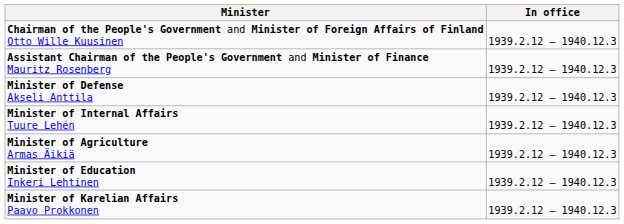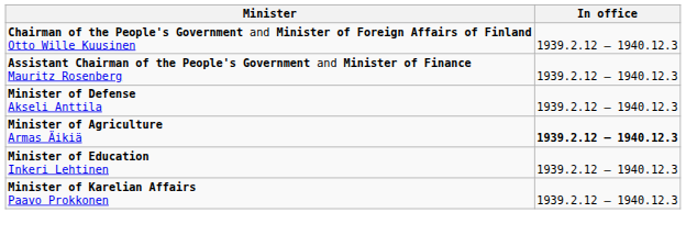- row: Minister of Internal Affairs Tuure Lehén | 1939.2.12 – 1940.12.3
Minister of Agriculture Armas Äikiä | In office: normal -> bold
